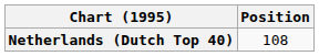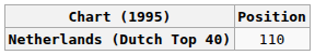Netherlands (Dutch Top 40) | Position: 108 -> 110
